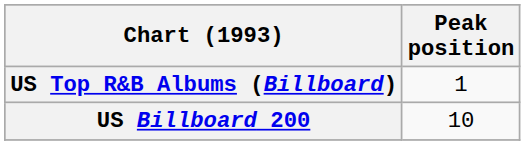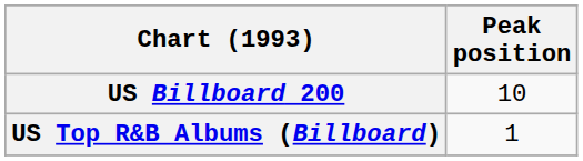rows swapped: US Billboard 200 <-> US Top R&B Albums (Billboard)
